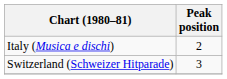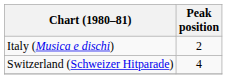Switzerland (Schweizer Hitparade) | Peak position: 3 -> 4
